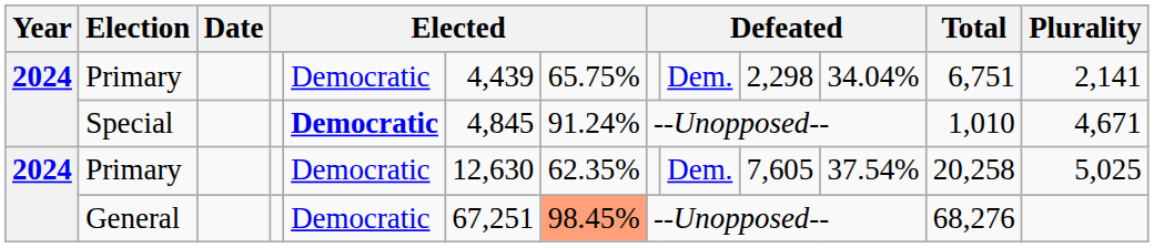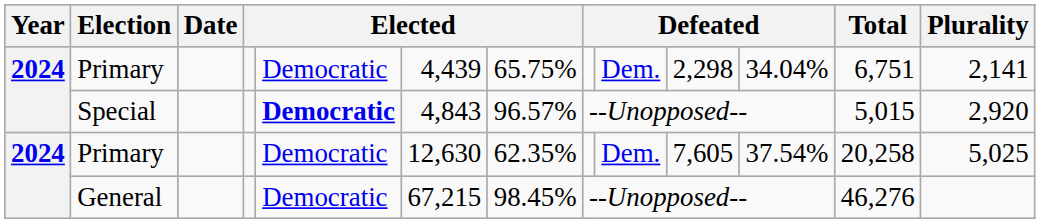Special | column 6: 4,845 -> 4,843
Special | column 7: 91.24% -> 96.57%
Special | Total: 1,010 -> 5,015
Special | Plurality: 4,671 -> 2,920
General | column 6: 67,251 -> 67,215
General | column 7: lightsalmon background -> no background
General | Total: 68,276 -> 46,276
